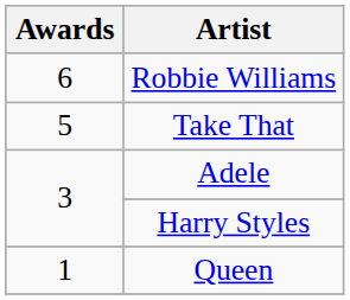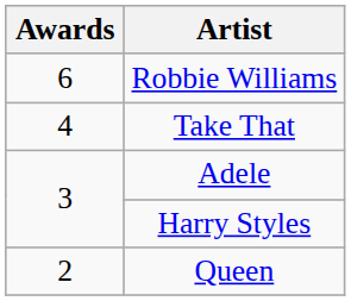Take That | Awards: 5 -> 4
Queen | Awards: 1 -> 2
